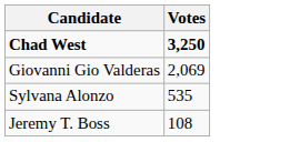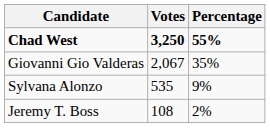+ column: Percentage | 55% | 35% | 9% | 2%
Giovanni Gio Valderas | Votes: 2,069 -> 2,067
